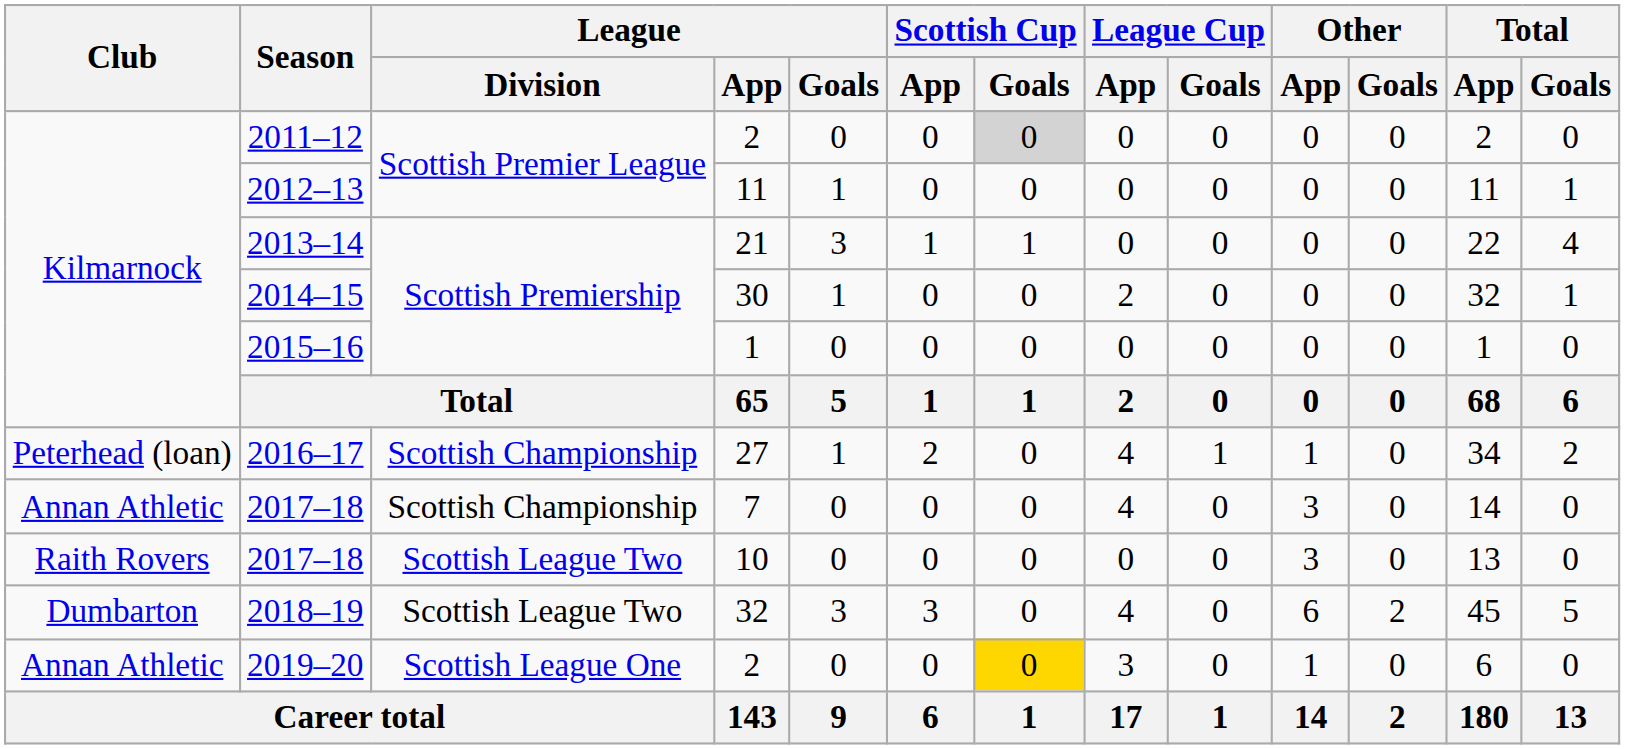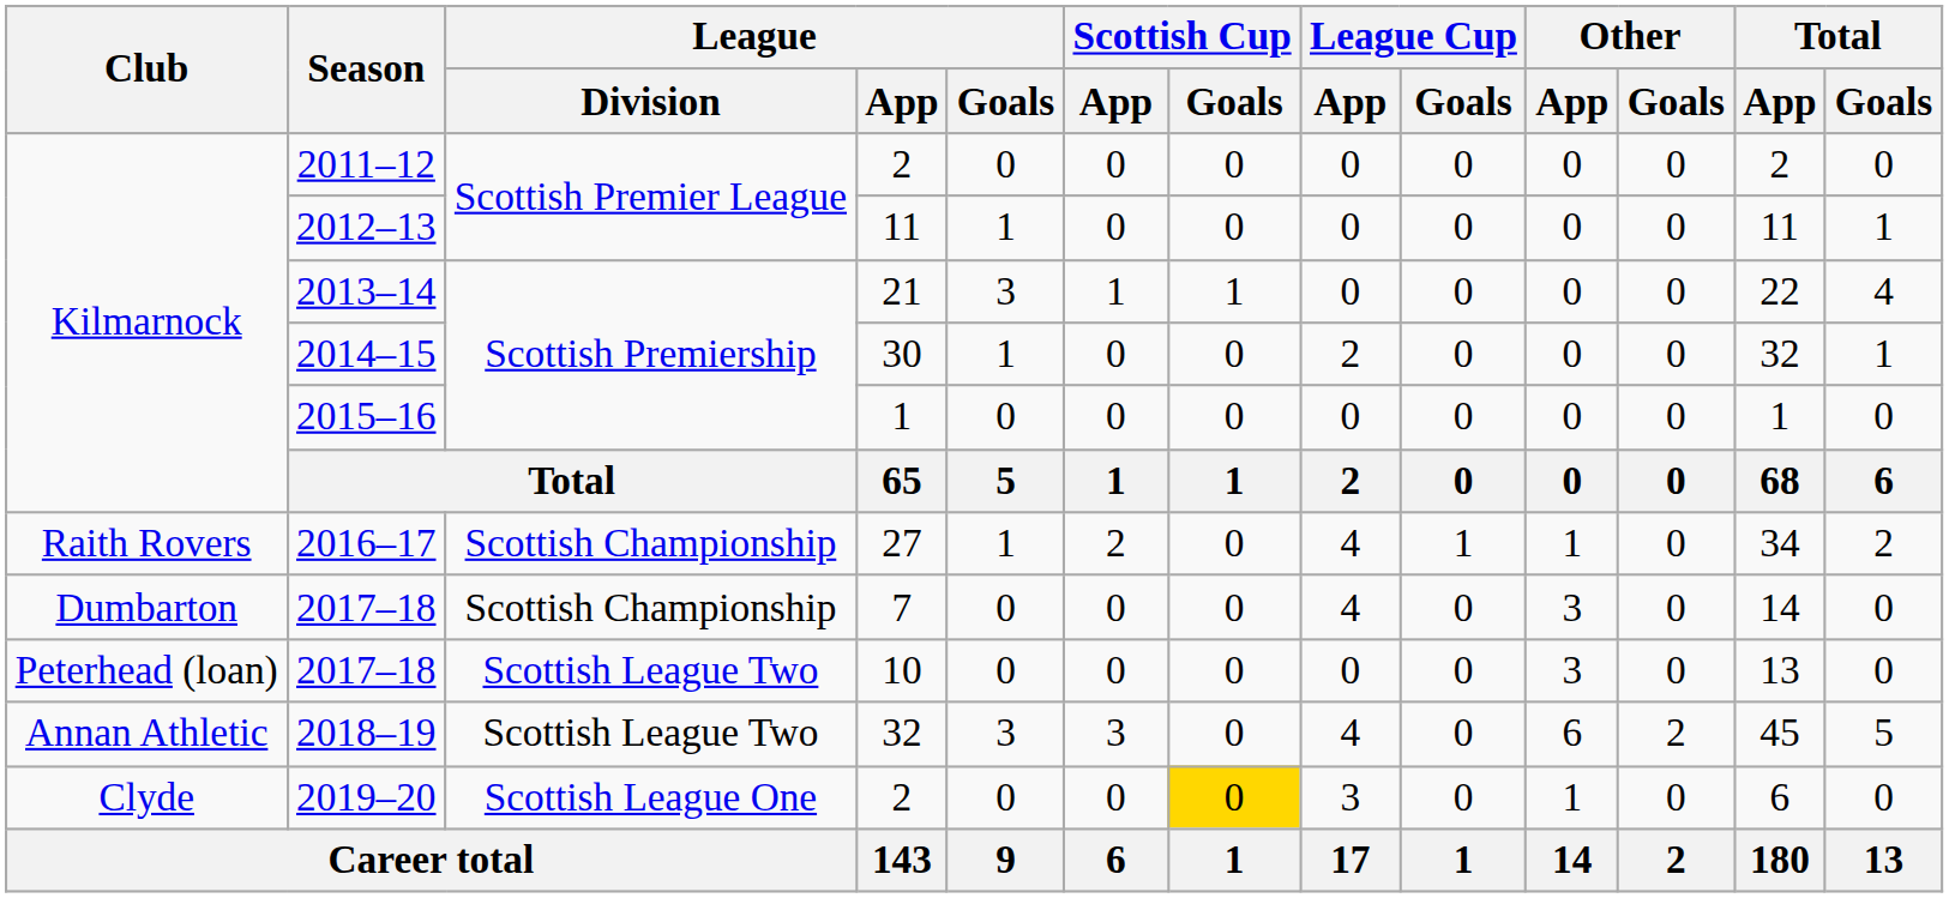2011–12 | Scottish Cup / Goals: lightgrey background -> no background
2016–17 | Club: Peterhead (loan) -> Raith Rovers
2017–18 / 7 | Club: Annan Athletic -> Dumbarton
2017–18 / 10 | Club: Raith Rovers -> Peterhead (loan)
2018–19 | Club: Dumbarton -> Annan Athletic
2019–20 | Club: Annan Athletic -> Clyde
